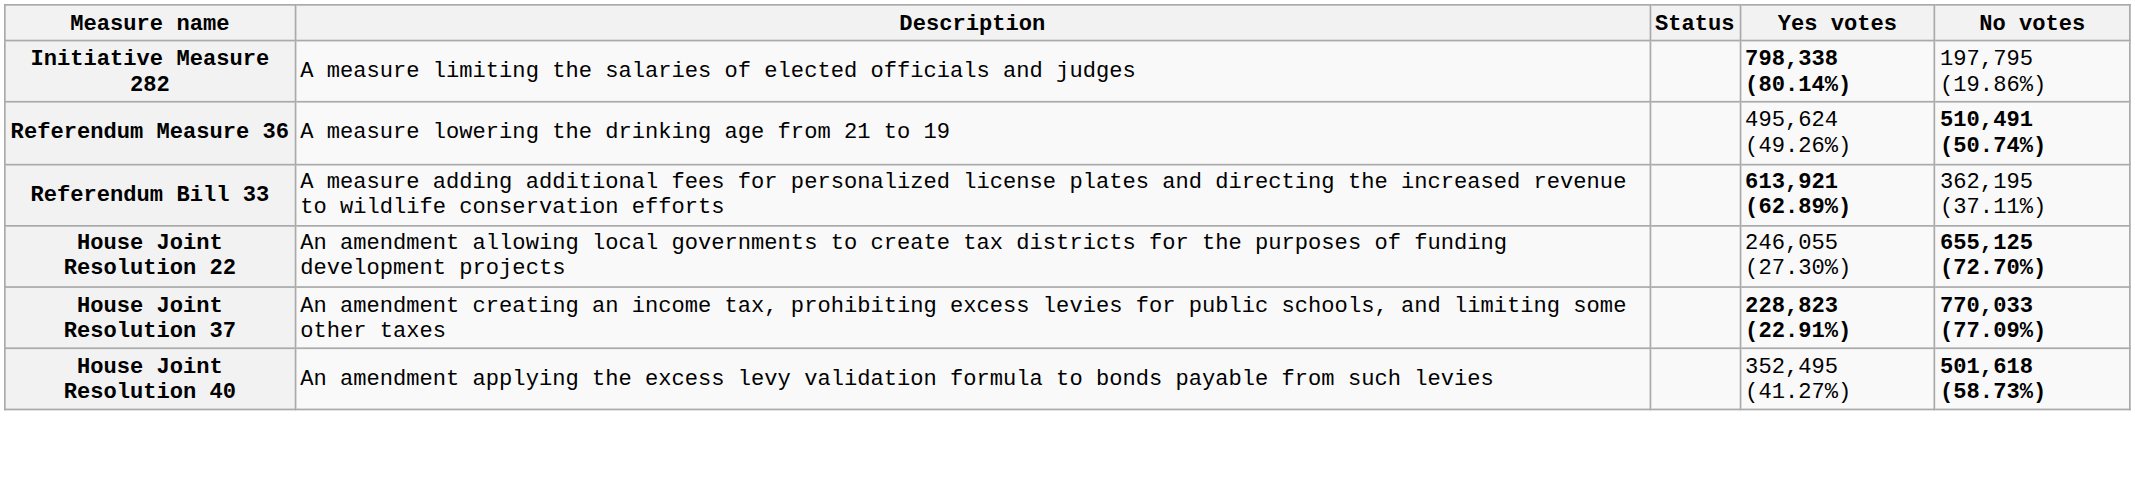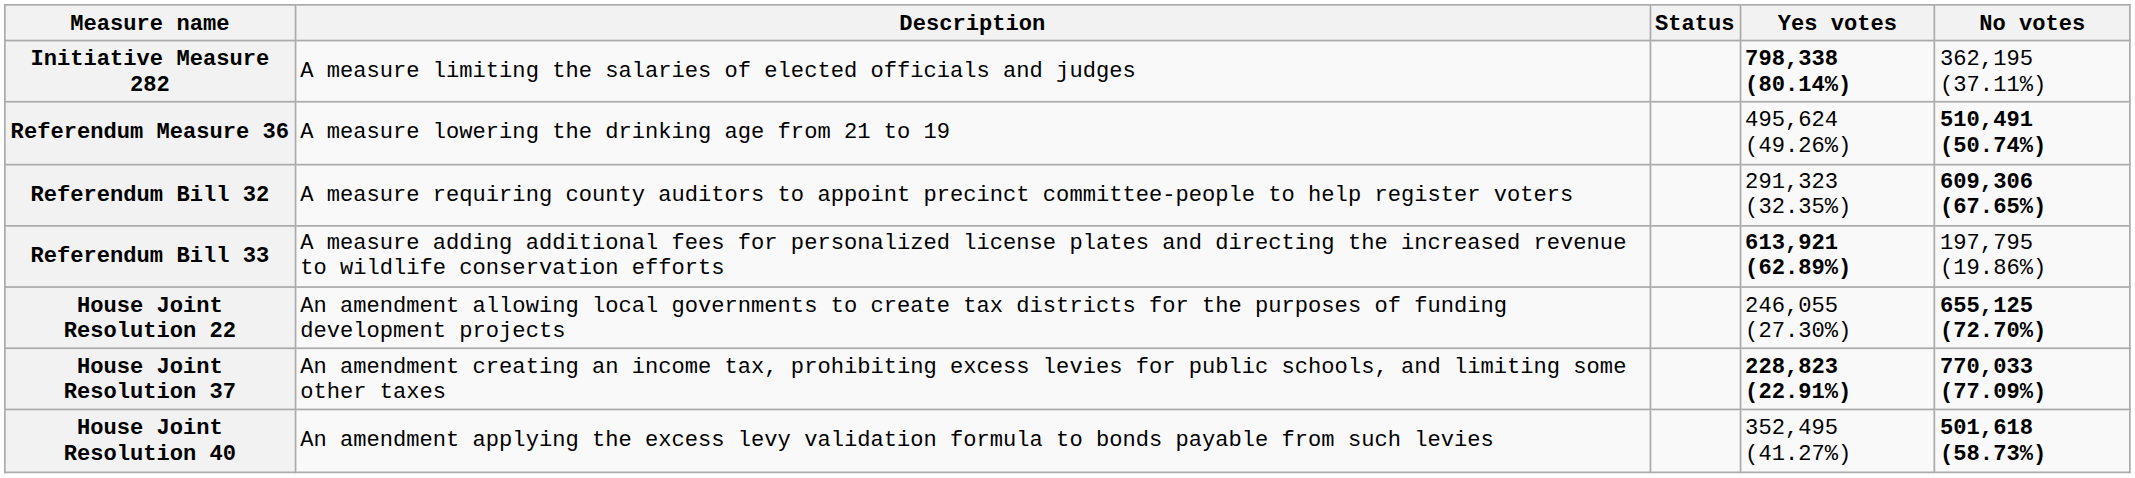Initiative Measure 282 | No votes: 197,795 (19.86%) -> 362,195 (37.11%)
+ row: Referendum Bill 32 | A measure requiring county auditors to appoint precinct committee-people to help register voters | 291,323 (32.35%) | 609,306 (67.65%)
Referendum Bill 33 | No votes: 362,195 (37.11%) -> 197,795 (19.86%)
